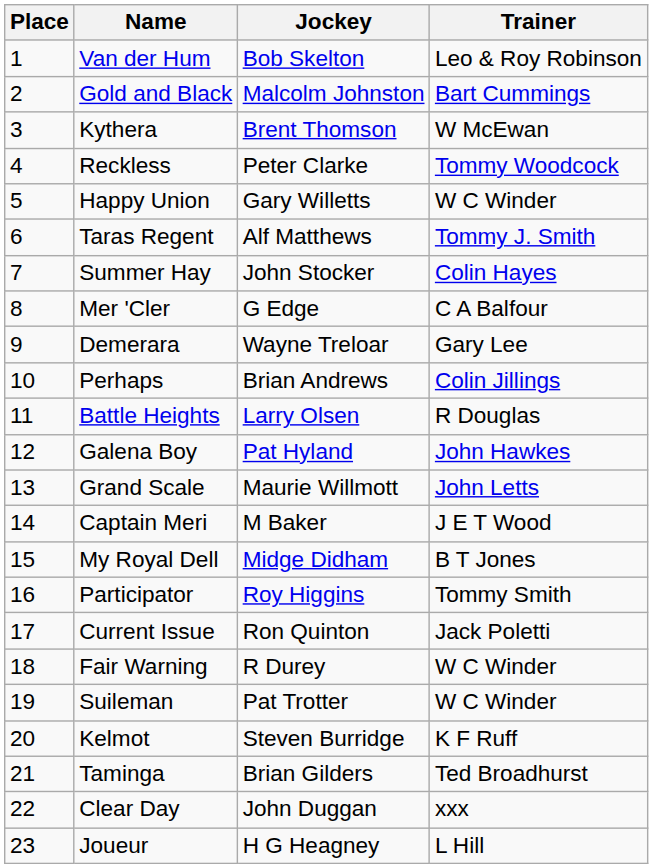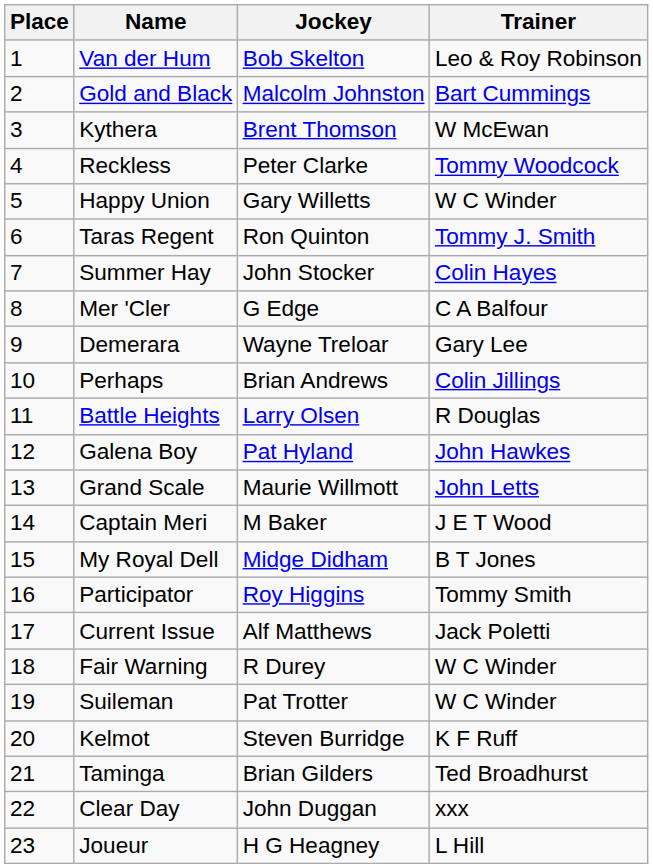Taras Regent | Jockey: Alf Matthews -> Ron Quinton
Current Issue | Jockey: Ron Quinton -> Alf Matthews
